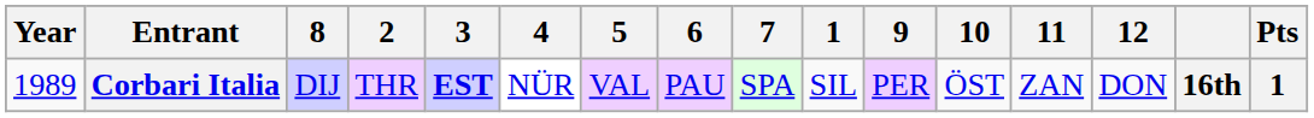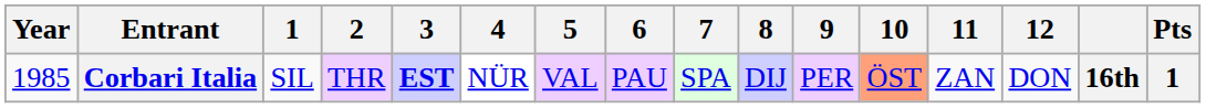columns swapped: 1 <-> 8
Corbari Italia | Year: 1989 -> 1985
Corbari Italia | 10: no background -> lightsalmon background
